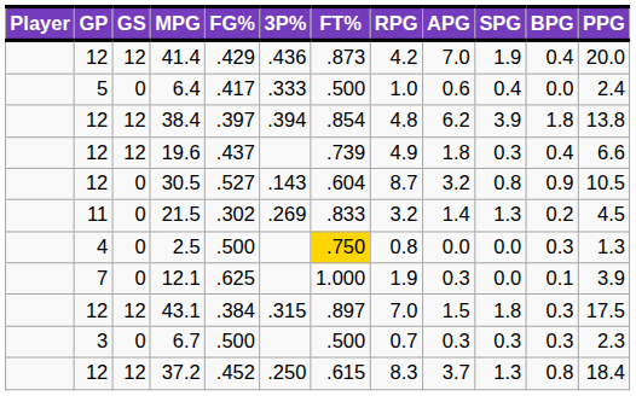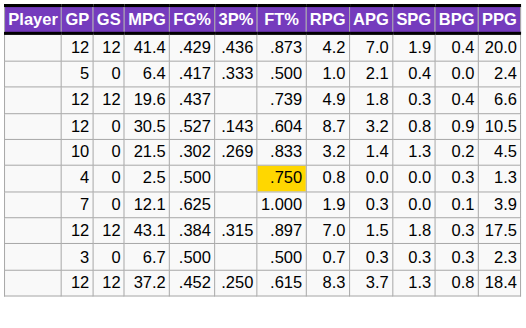6.4 | APG: 0.6 -> 2.1
- row: 12 | 12 | 38.4 | .397 | .394 | .854 | 4.8 | 6.2 | 3.9 | 1.8 | 13.8
21.5 | GP: 11 -> 10
